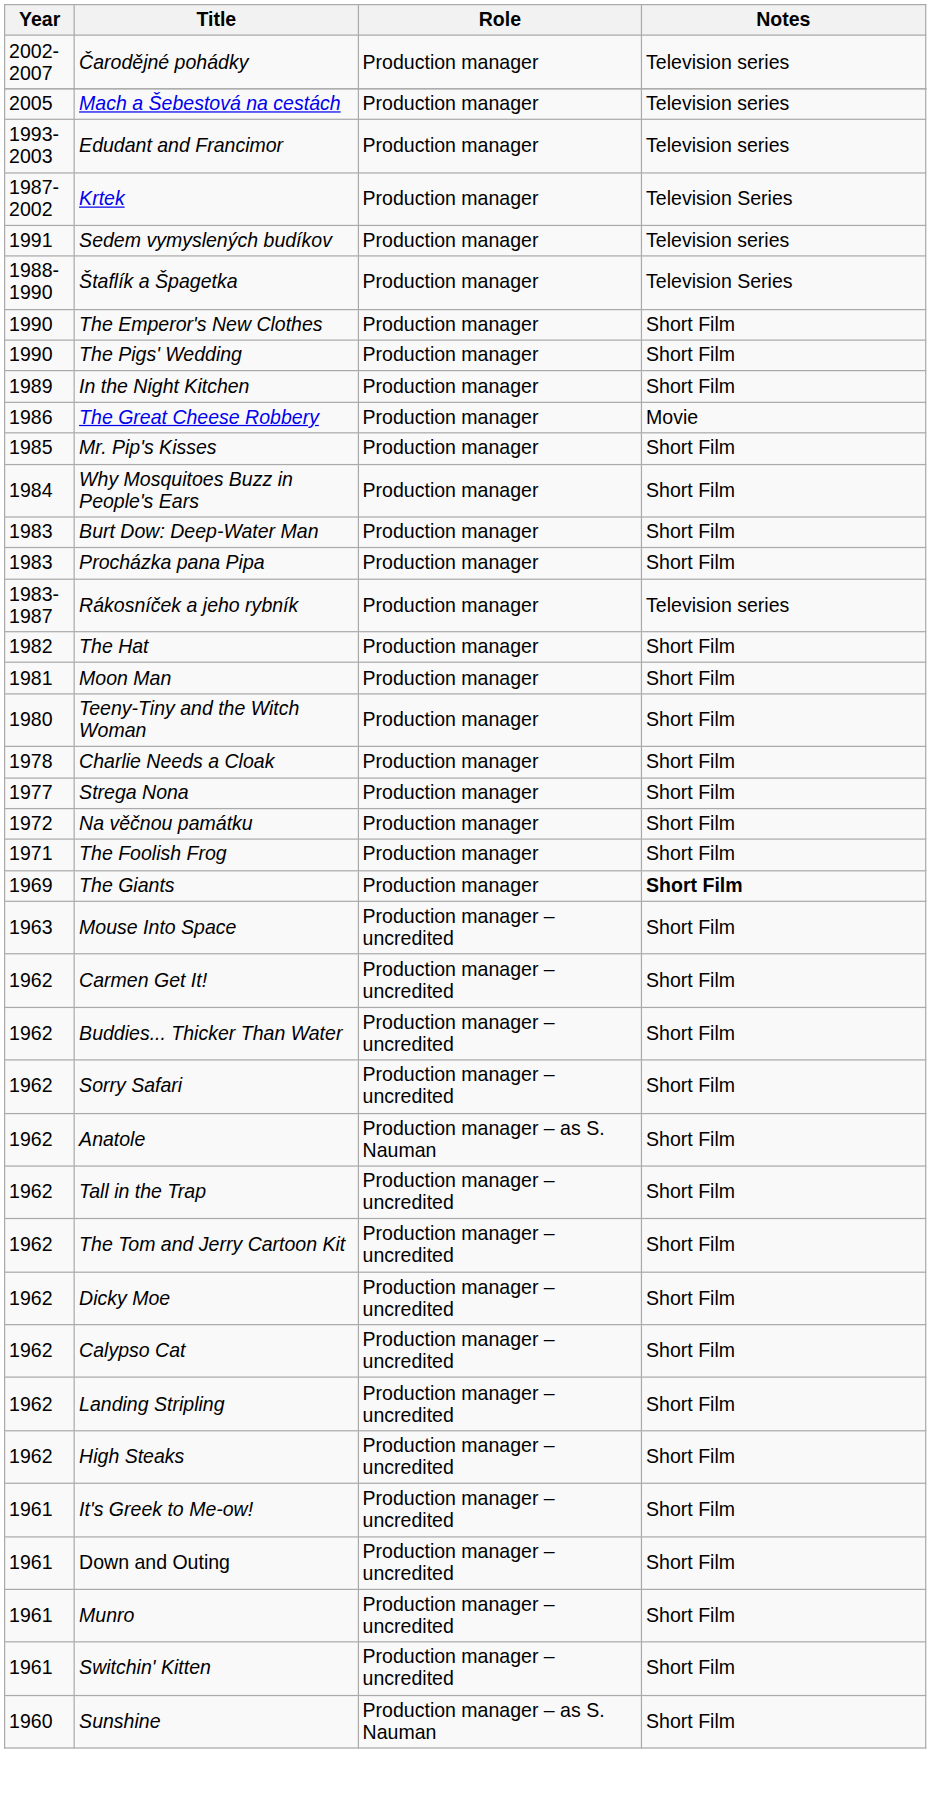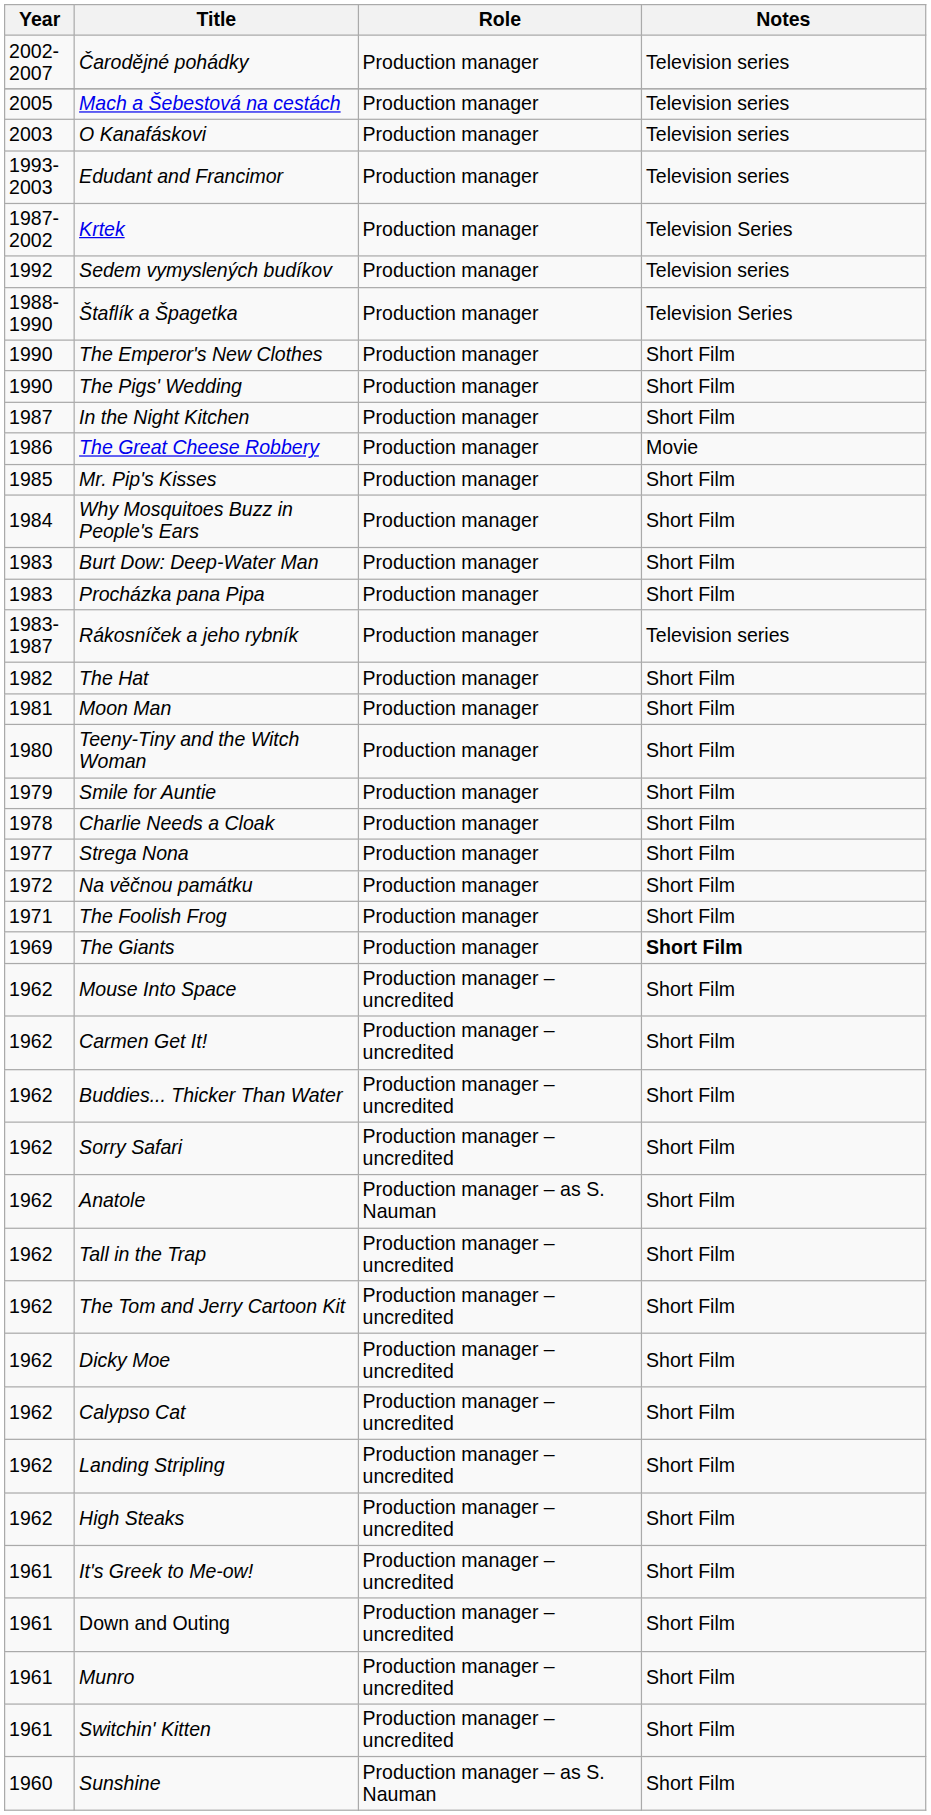+ row: 2003 | O Kanafáskovi | Production manager | Television series
Sedem vymyslených budíkov | Year: 1991 -> 1992
In the Night Kitchen | Year: 1989 -> 1987
+ row: 1979 | Smile for Auntie | Production manager | Short Film
Mouse Into Space | Year: 1963 -> 1962
